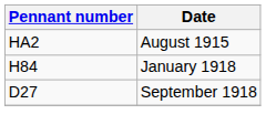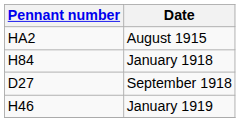+ row: H46 | January 1919
